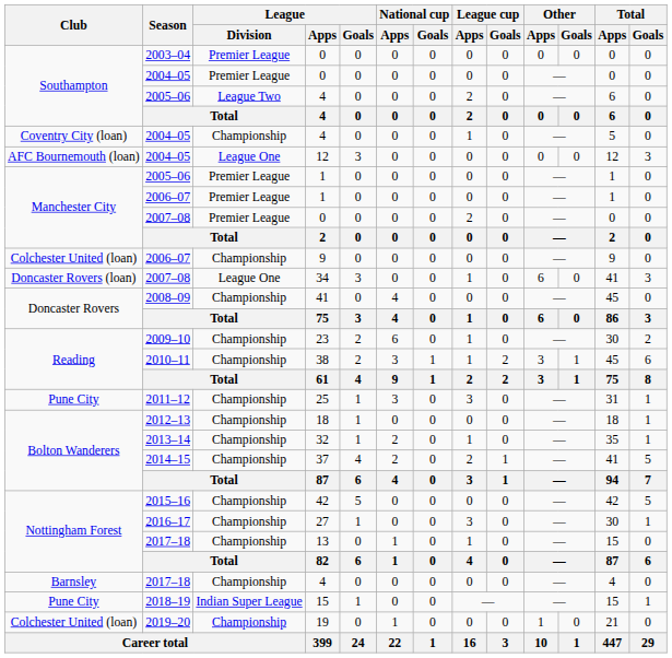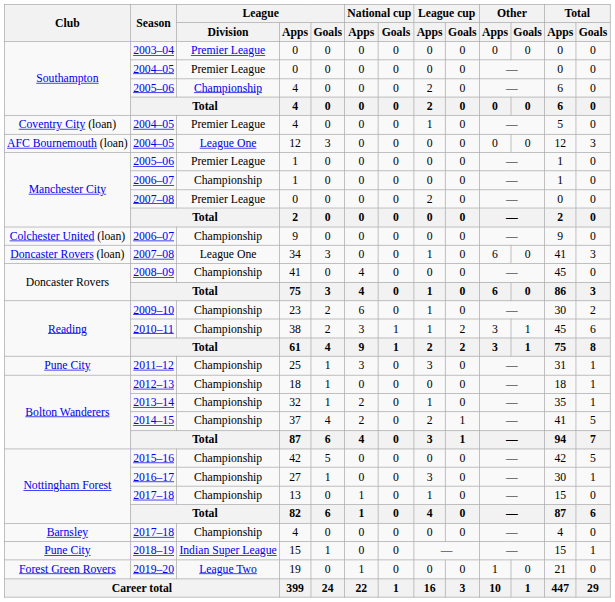2005–06 / 4 | League / Division: League Two -> Championship
2004–05 / 4 | League / Division: Championship -> Premier League
2006–07 / 1 | League / Division: Premier League -> Championship
19 | Club: Colchester United (loan) -> Forest Green Rovers
19 | League / Division: Championship -> League Two
